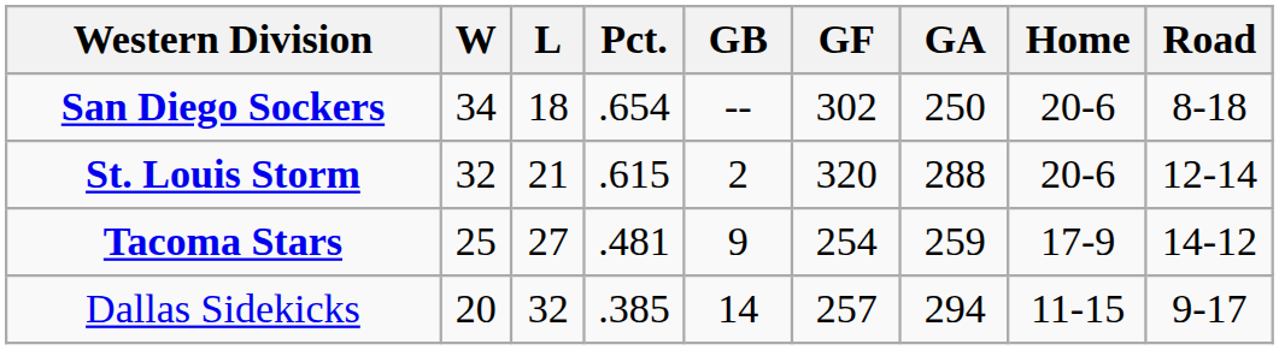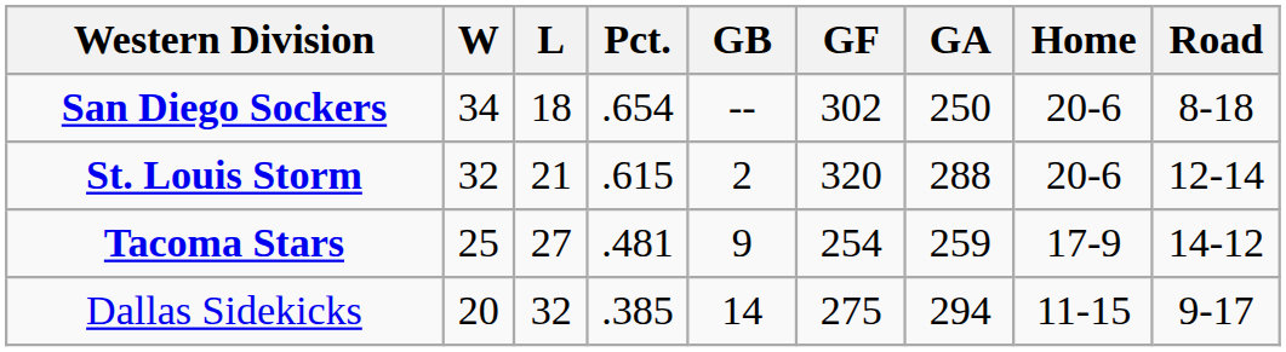Dallas Sidekicks | GF: 257 -> 275
